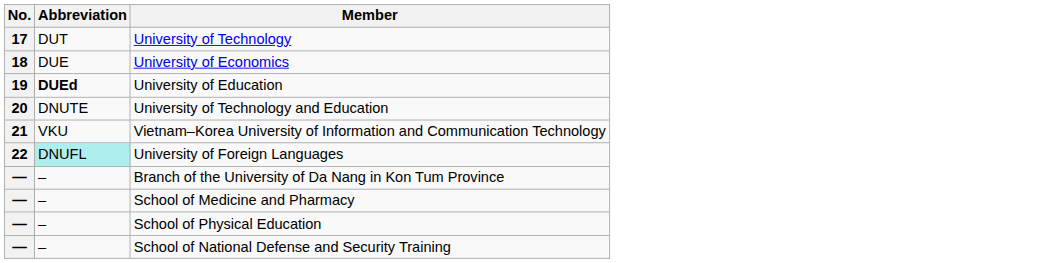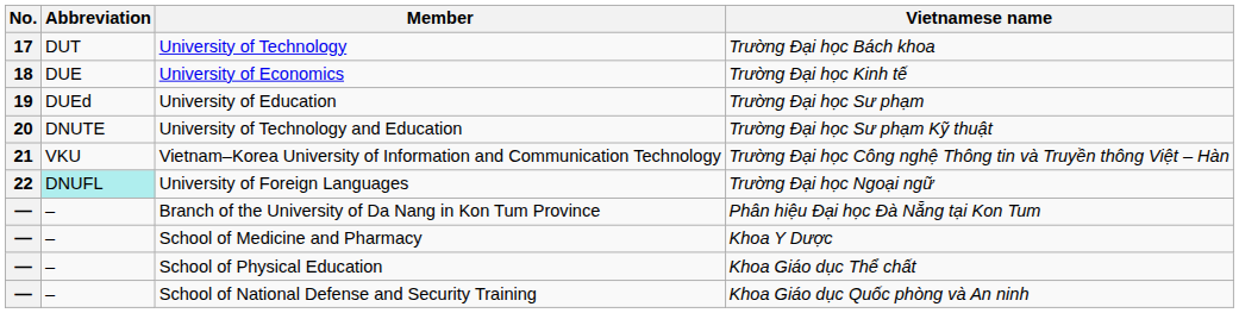+ column: Vietnamese name | Trường Đại học Bách khoa | Trường Đại học Kinh tế | Trường Đại học Sư phạm | Trường Đại học Sư phạm Kỹ thuật | Trường Đại học Công nghệ Thông tin và Truyền thông Việt – Hàn | Trường Đại học Ngoại ngữ | Phân hiệu Đại học Đà Nẵng tại Kon Tum | Khoa Y Dược | Khoa Giáo dục Thể chất | Khoa Giáo dục Quốc phòng và An ninh
University of Education | Abbreviation: bold -> normal
